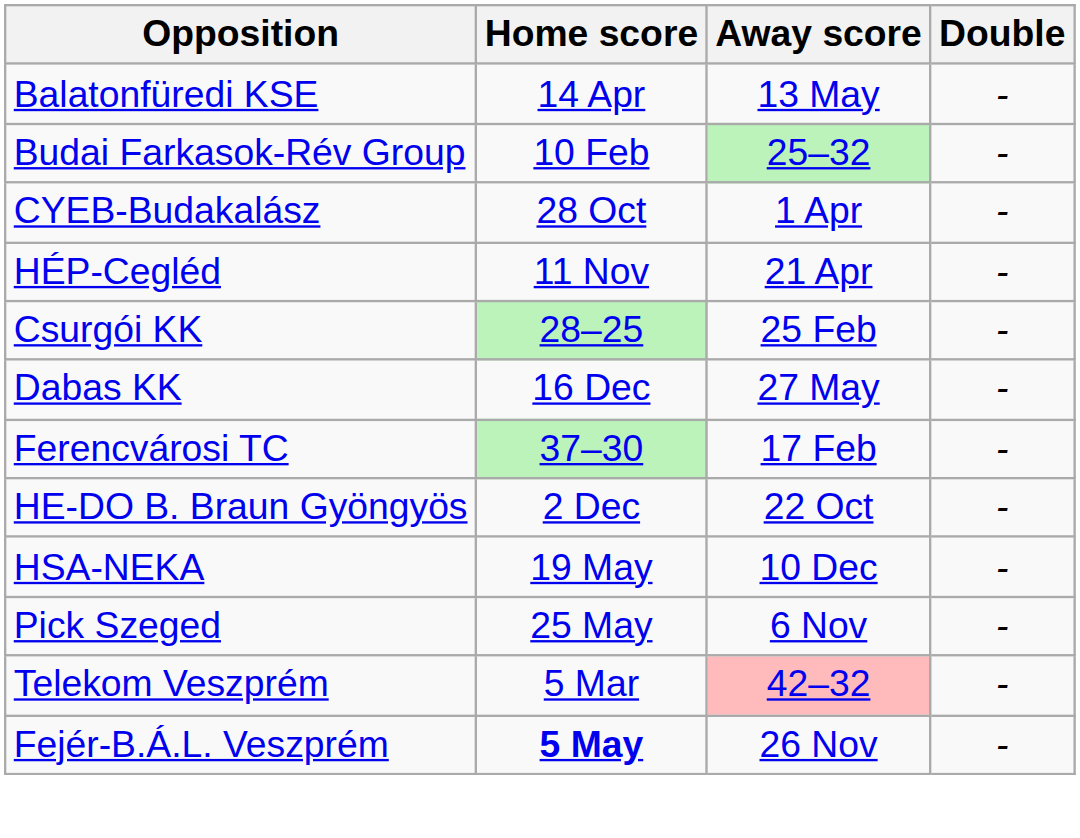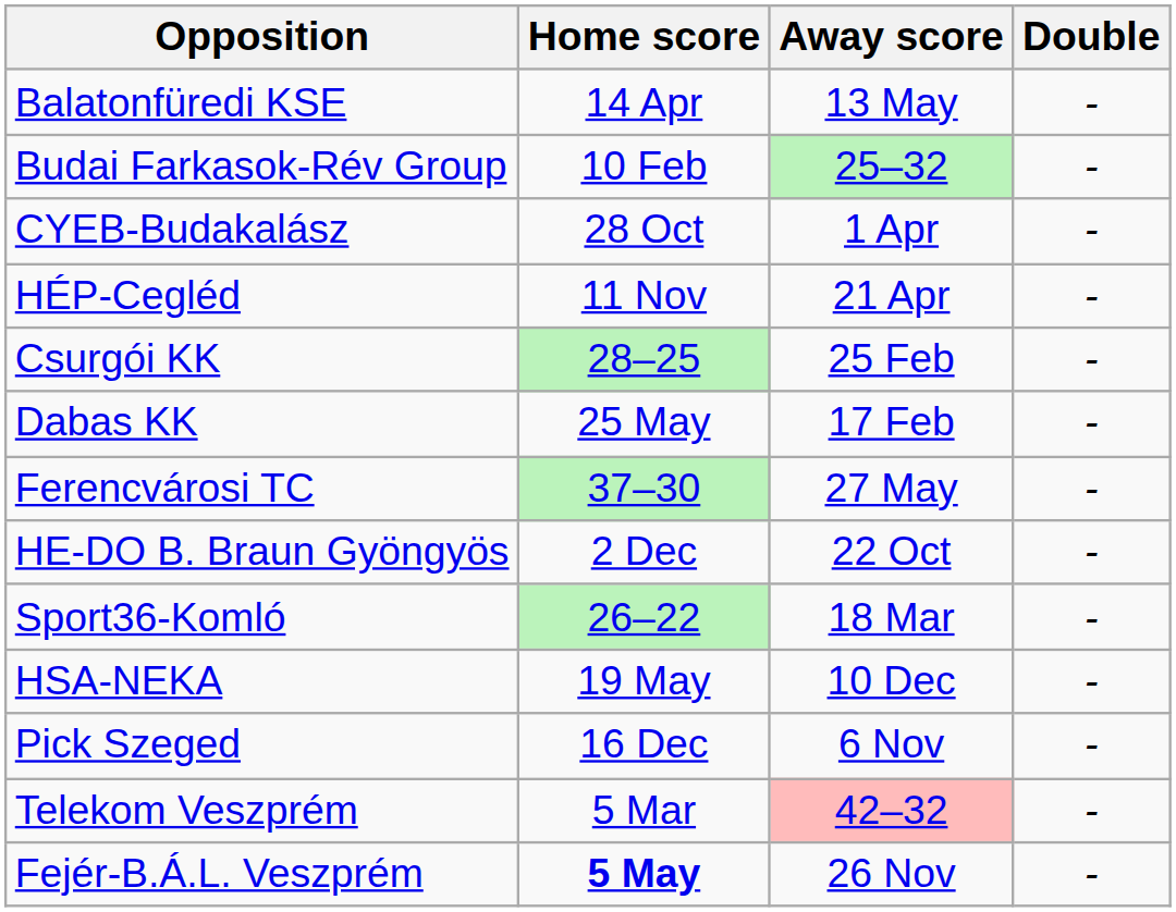Dabas KK | Home score: 16 Dec -> 25 May
Dabas KK | Away score: 27 May -> 17 Feb
Ferencvárosi TC | Away score: 17 Feb -> 27 May
+ row: Sport36-Komló | 26–22 | 18 Mar | -
Pick Szeged | Home score: 25 May -> 16 Dec
